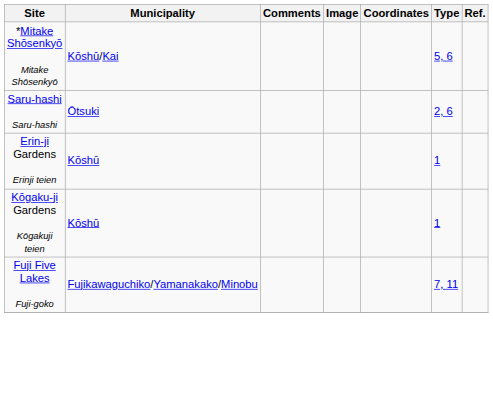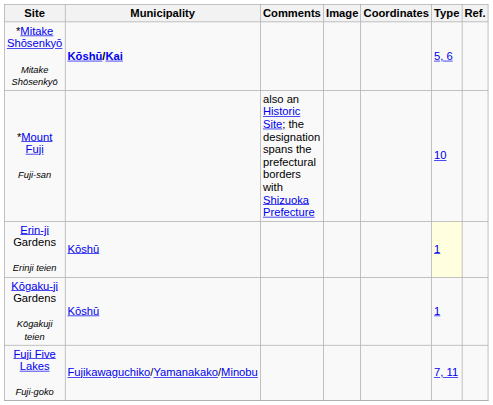*Mitake Shōsenkyō Mitake Shōsenkyō | Municipality: normal -> bold
+ row: *Mount Fuji Fuji-san | also an Historic Site; the designation spans the prefectural borders with Shizuoka Prefecture | 10
- row: Saru-hashi Saru-hashi | Ōtsuki | 2, 6
Erin-ji Gardens Erinji teien | Type: no background -> lightyellow background
